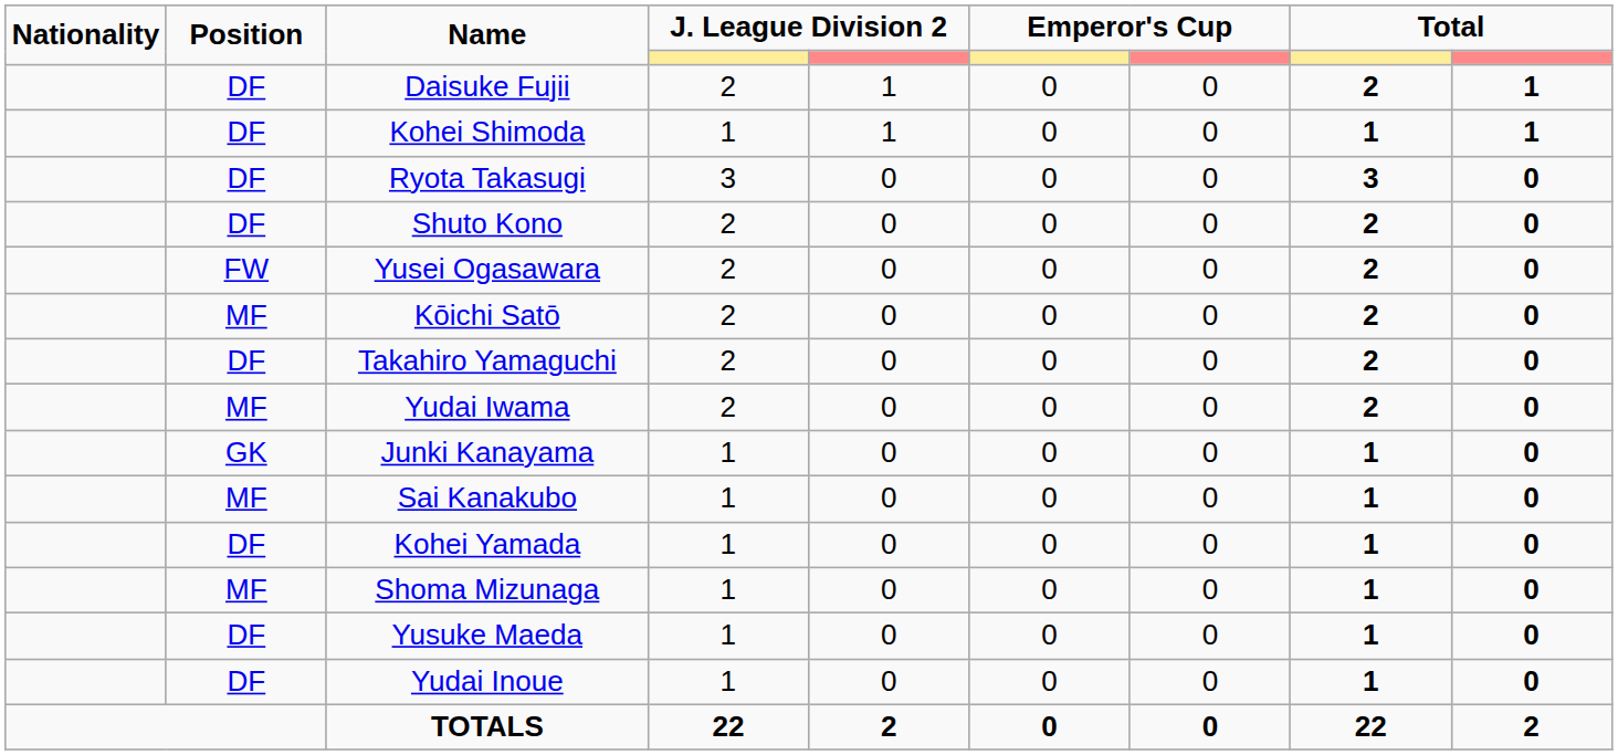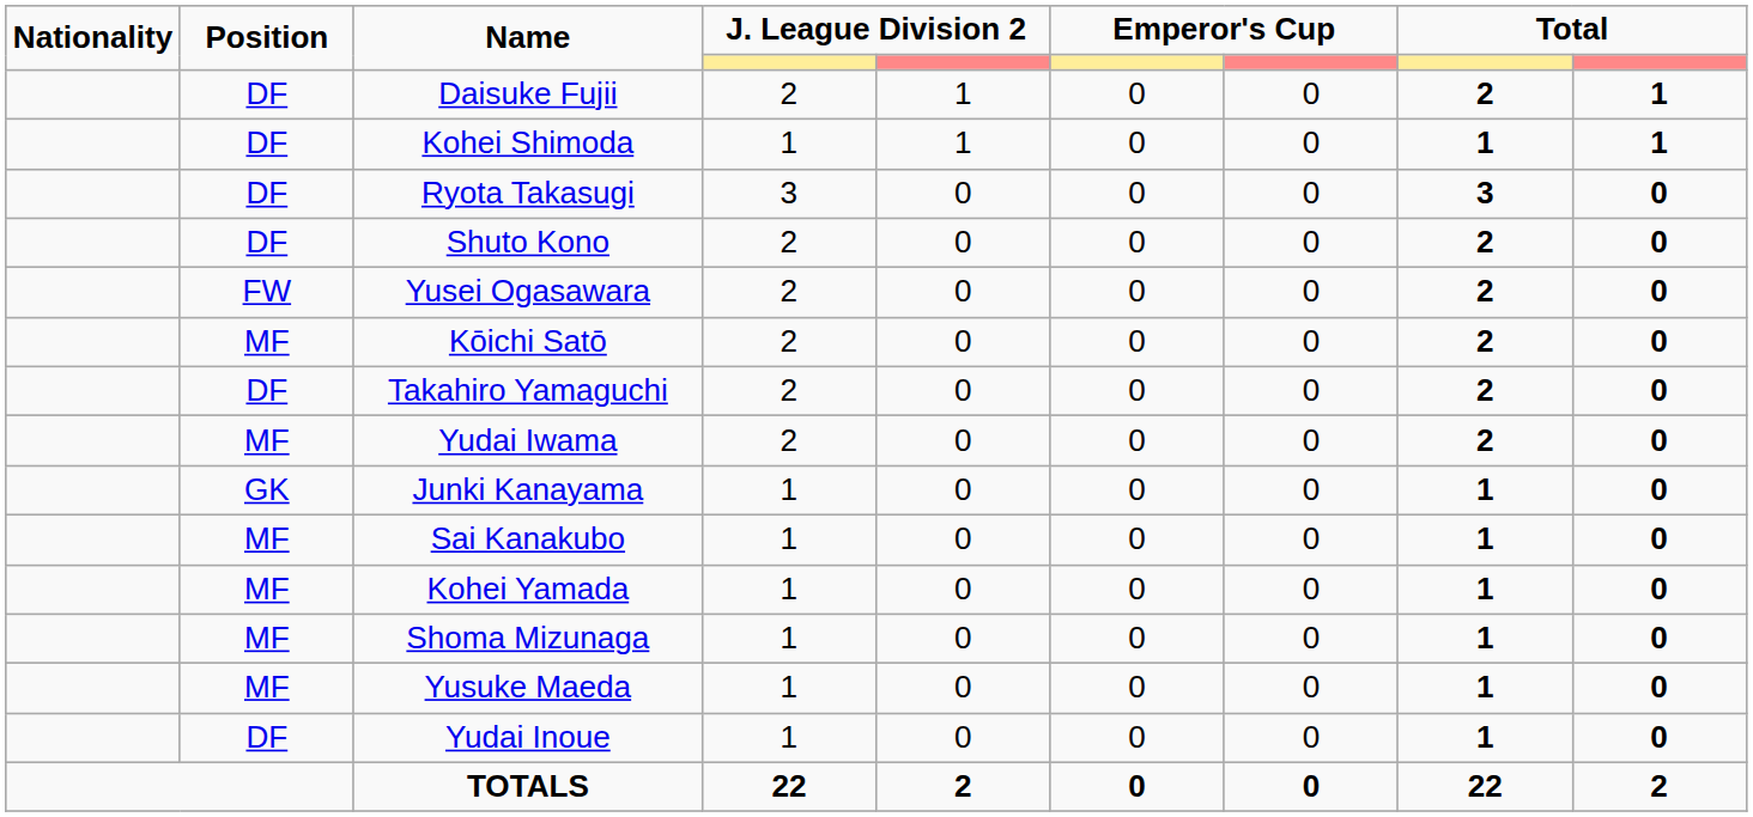Kohei Yamada | Position: DF -> MF
Yusuke Maeda | Position: DF -> MF
